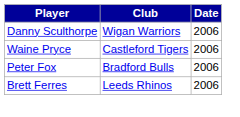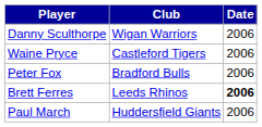Brett Ferres | Date: normal -> bold
+ row: Paul March | Huddersfield Giants | 2006
